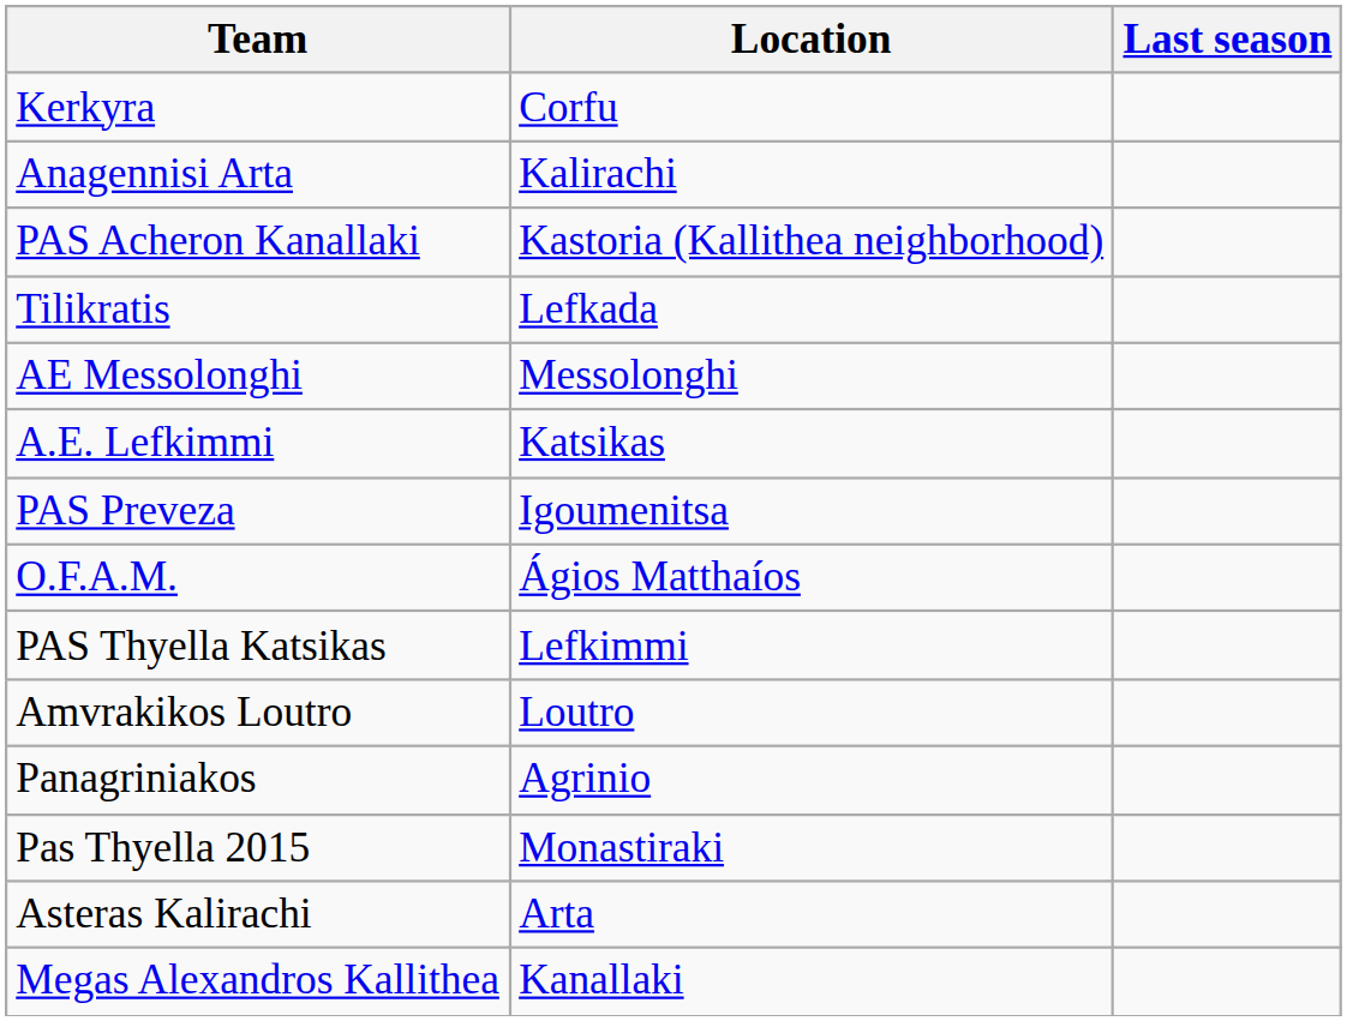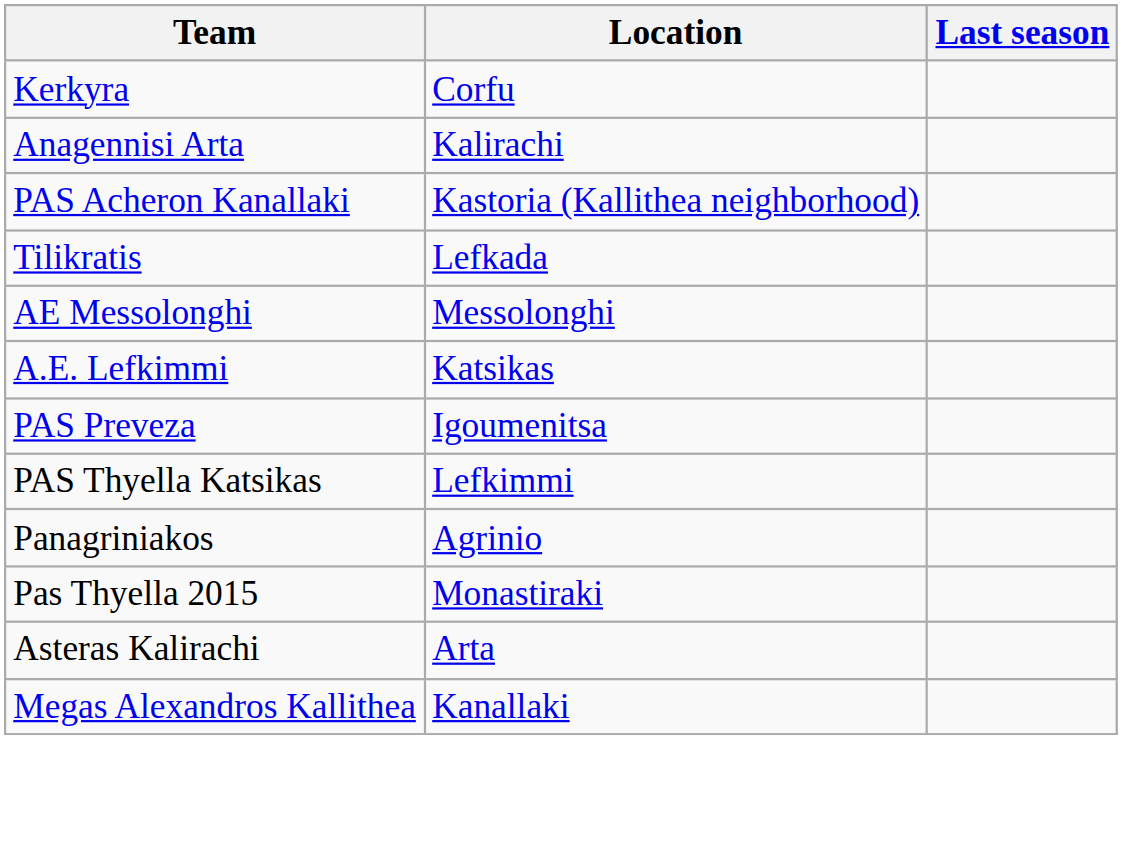- row: O.F.A.M. | Ágios Matthaíos
- row: Amvrakikos Loutro | Loutro
